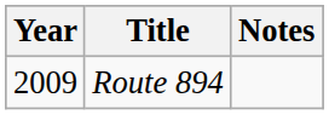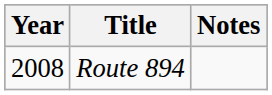Route 894 | Year: 2009 -> 2008
